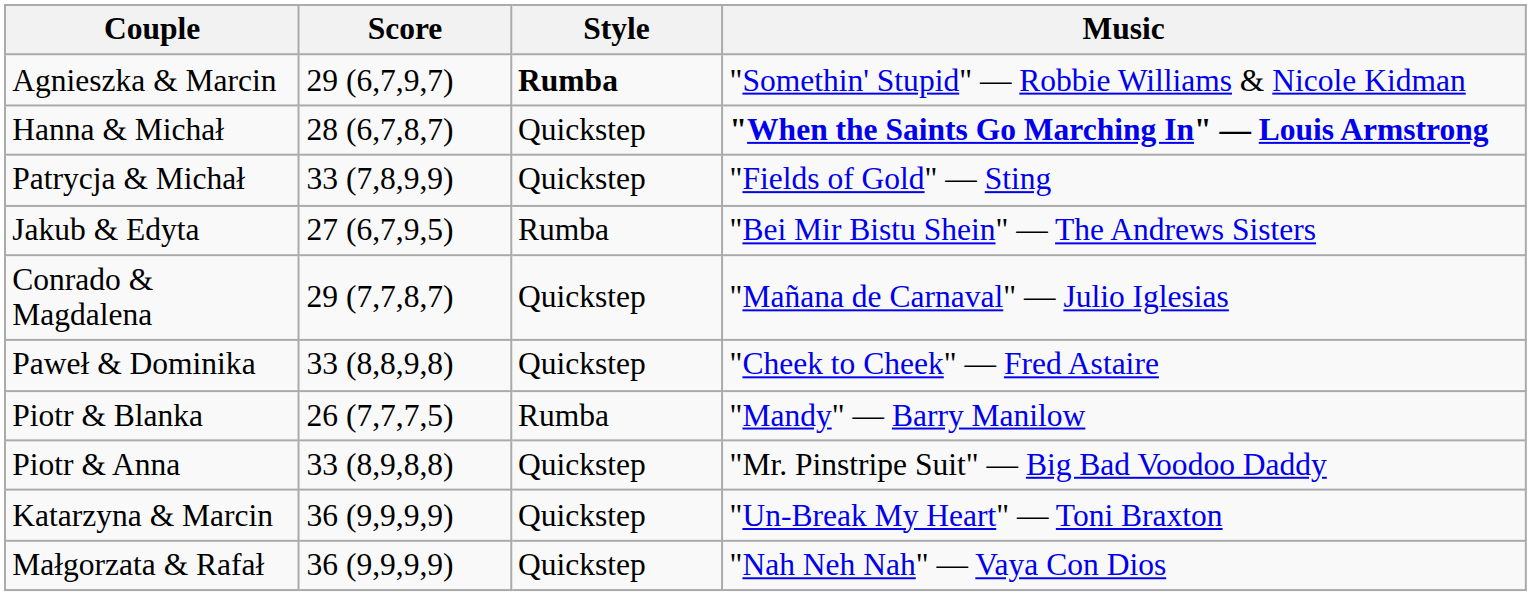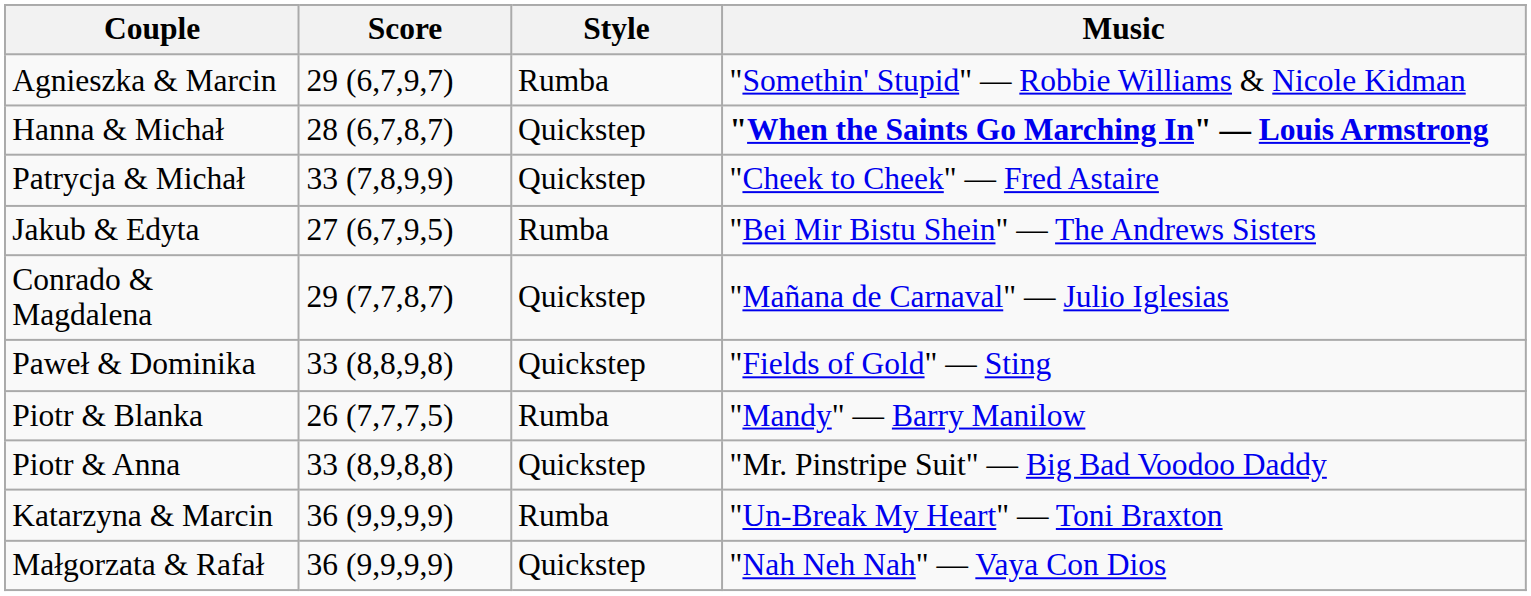Agnieszka & Marcin | Style: bold -> normal
Patrycja & Michał | Music: "Fields of Gold" — Sting -> "Cheek to Cheek" — Fred Astaire
Paweł & Dominika | Music: "Cheek to Cheek" — Fred Astaire -> "Fields of Gold" — Sting
Katarzyna & Marcin | Style: Quickstep -> Rumba
